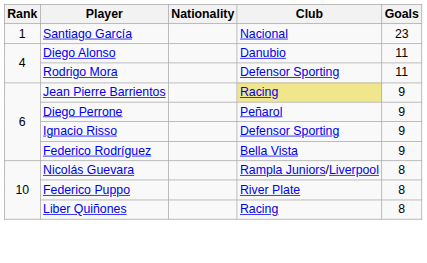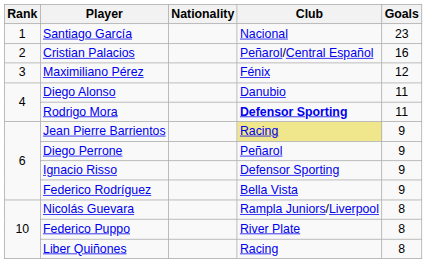+ row: 2 | Cristian Palacios | Peñarol/Central Español | 16
+ row: 3 | Maximiliano Pérez | Fénix | 12
Rodrigo Mora | Club: normal -> bold
